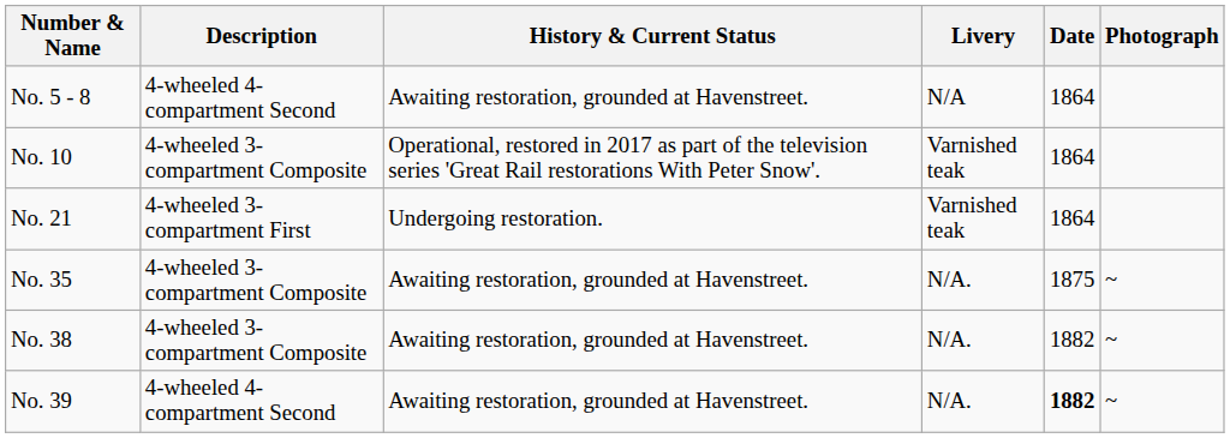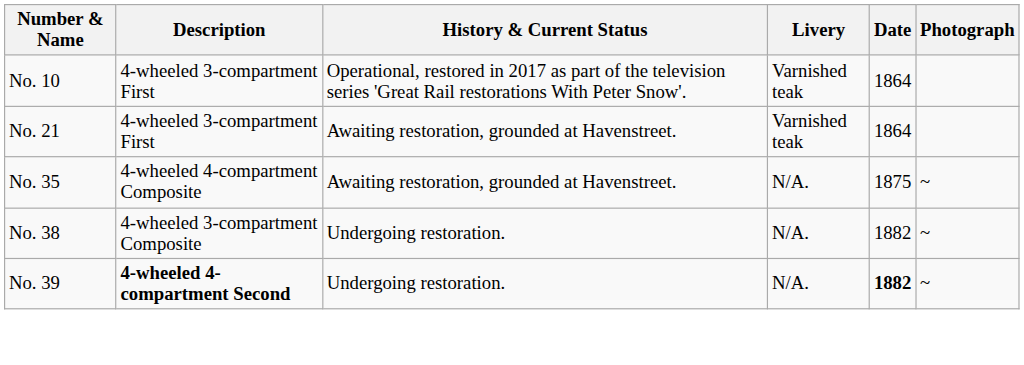- row: No. 5 - 8 | 4-wheeled 4-compartment Second | Awaiting restoration, grounded at Havenstreet. | N/A | 1864
No. 10 | Description: 4-wheeled 3-compartment Composite -> 4-wheeled 3-compartment First
No. 21 | History & Current Status: Undergoing restoration. -> Awaiting restoration, grounded at Havenstreet.
No. 35 | Description: 4-wheeled 3-compartment Composite -> 4-wheeled 4-compartment Composite
No. 38 | History & Current Status: Awaiting restoration, grounded at Havenstreet. -> Undergoing restoration.
No. 39 | Description: normal -> bold
No. 39 | History & Current Status: Awaiting restoration, grounded at Havenstreet. -> Undergoing restoration.
